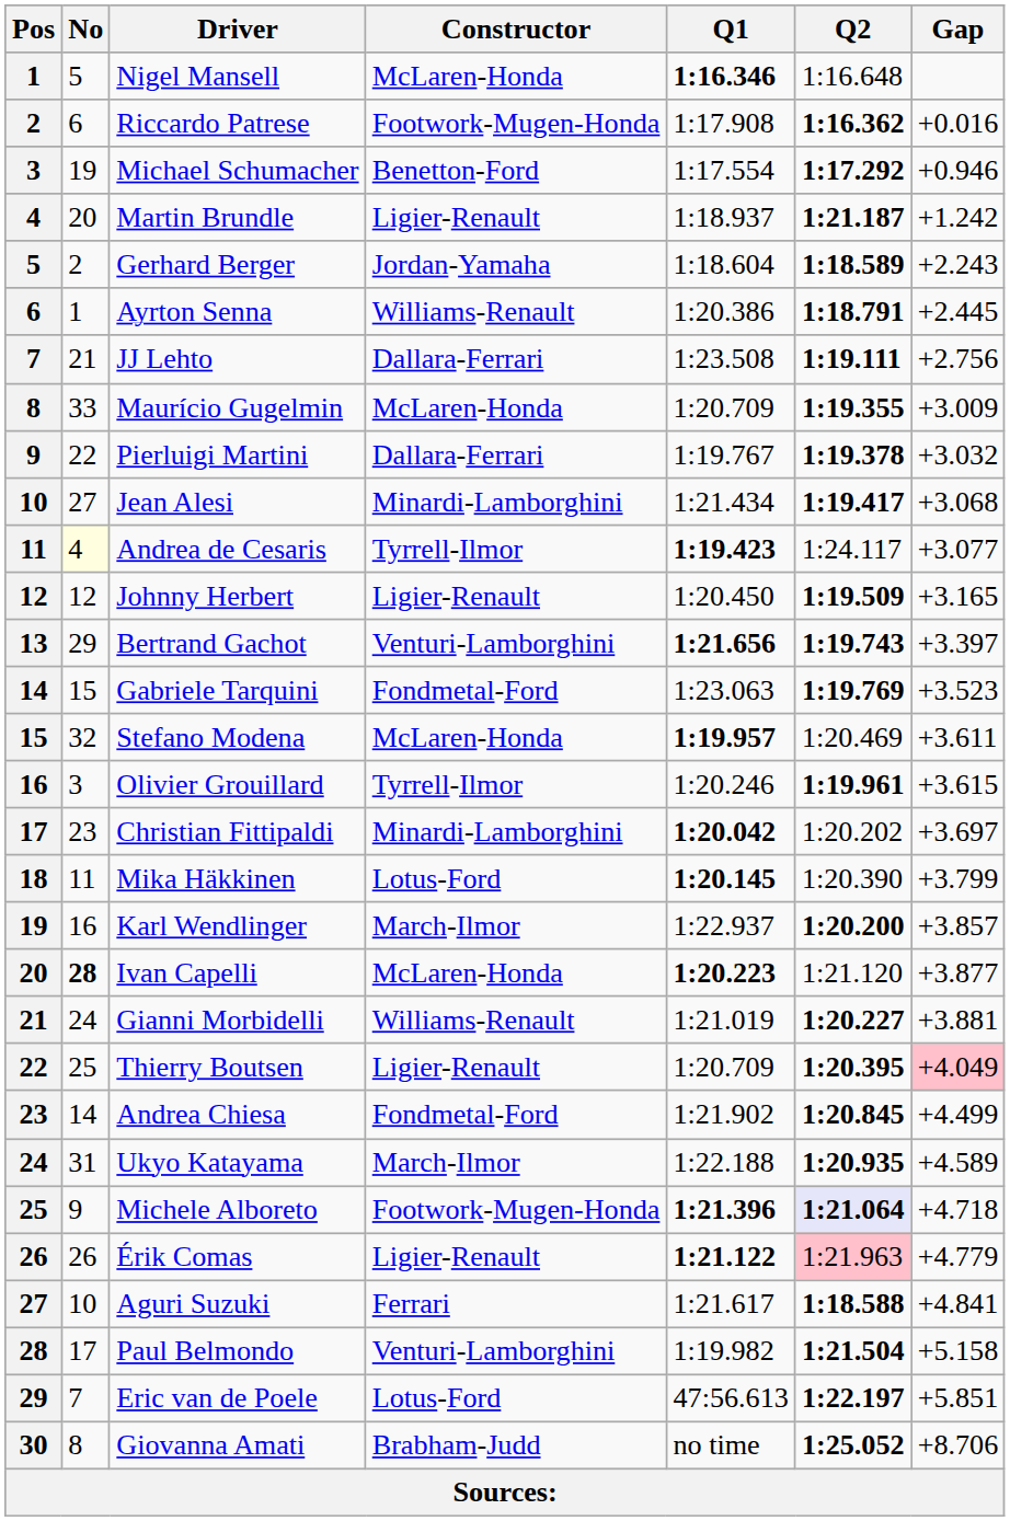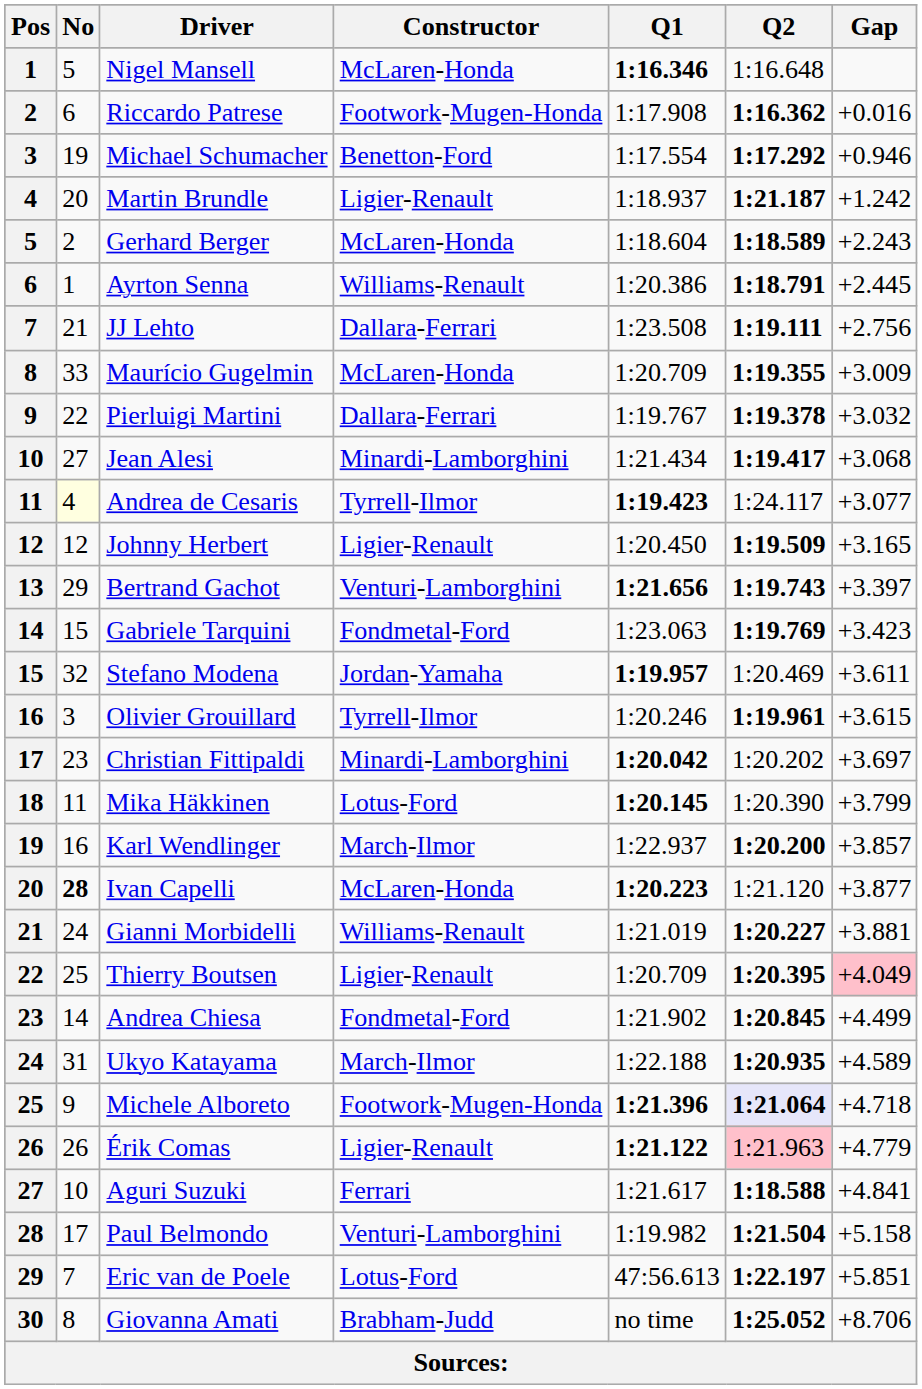Gerhard Berger | Constructor: Jordan-Yamaha -> McLaren-Honda
Gabriele Tarquini | Gap: +3.523 -> +3.423
Stefano Modena | Constructor: McLaren-Honda -> Jordan-Yamaha
